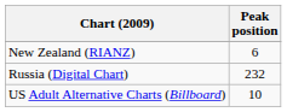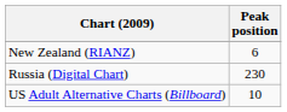Russia (Digital Chart) | Peak position: 232 -> 230
